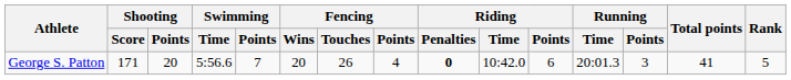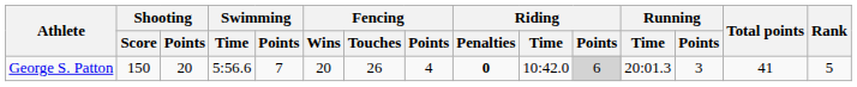George S. Patton | Shooting / Score: 171 -> 150
George S. Patton | Riding / Points: no background -> lightgrey background
